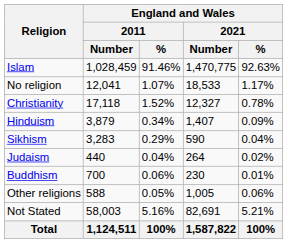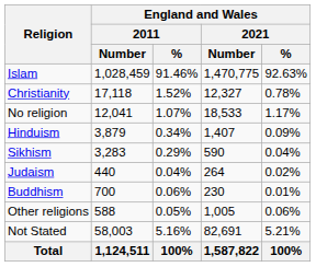rows swapped: No religion <-> Christianity
